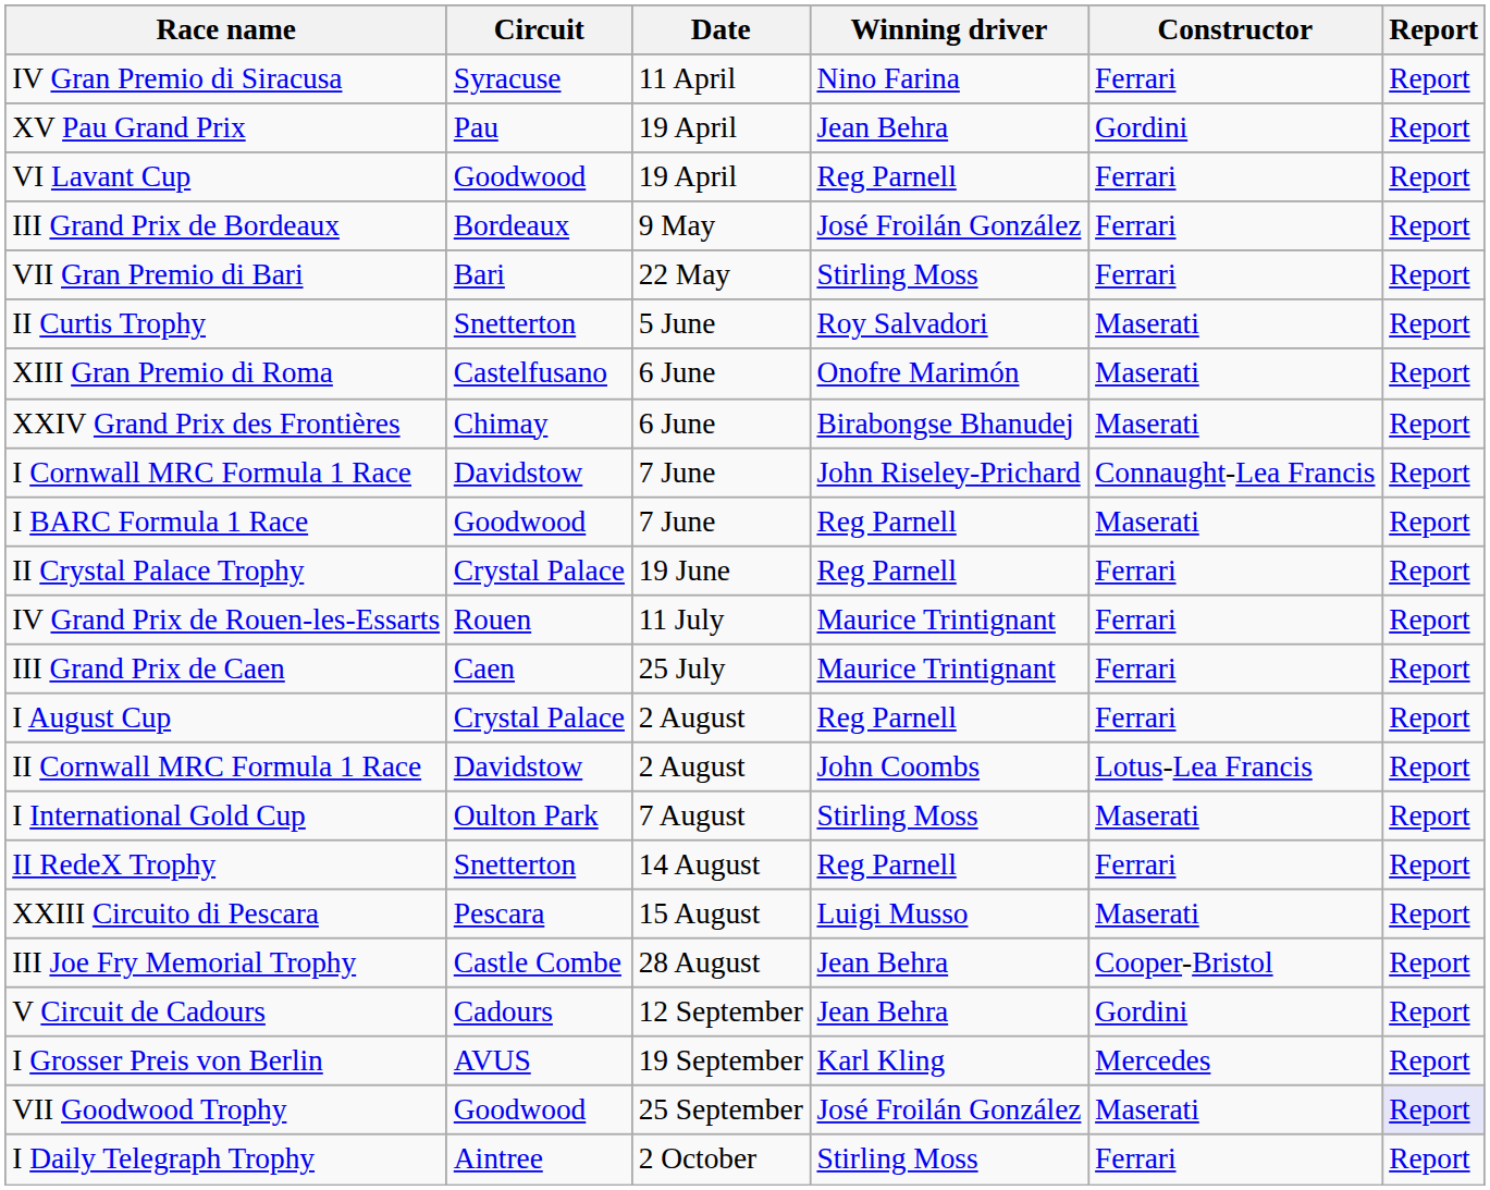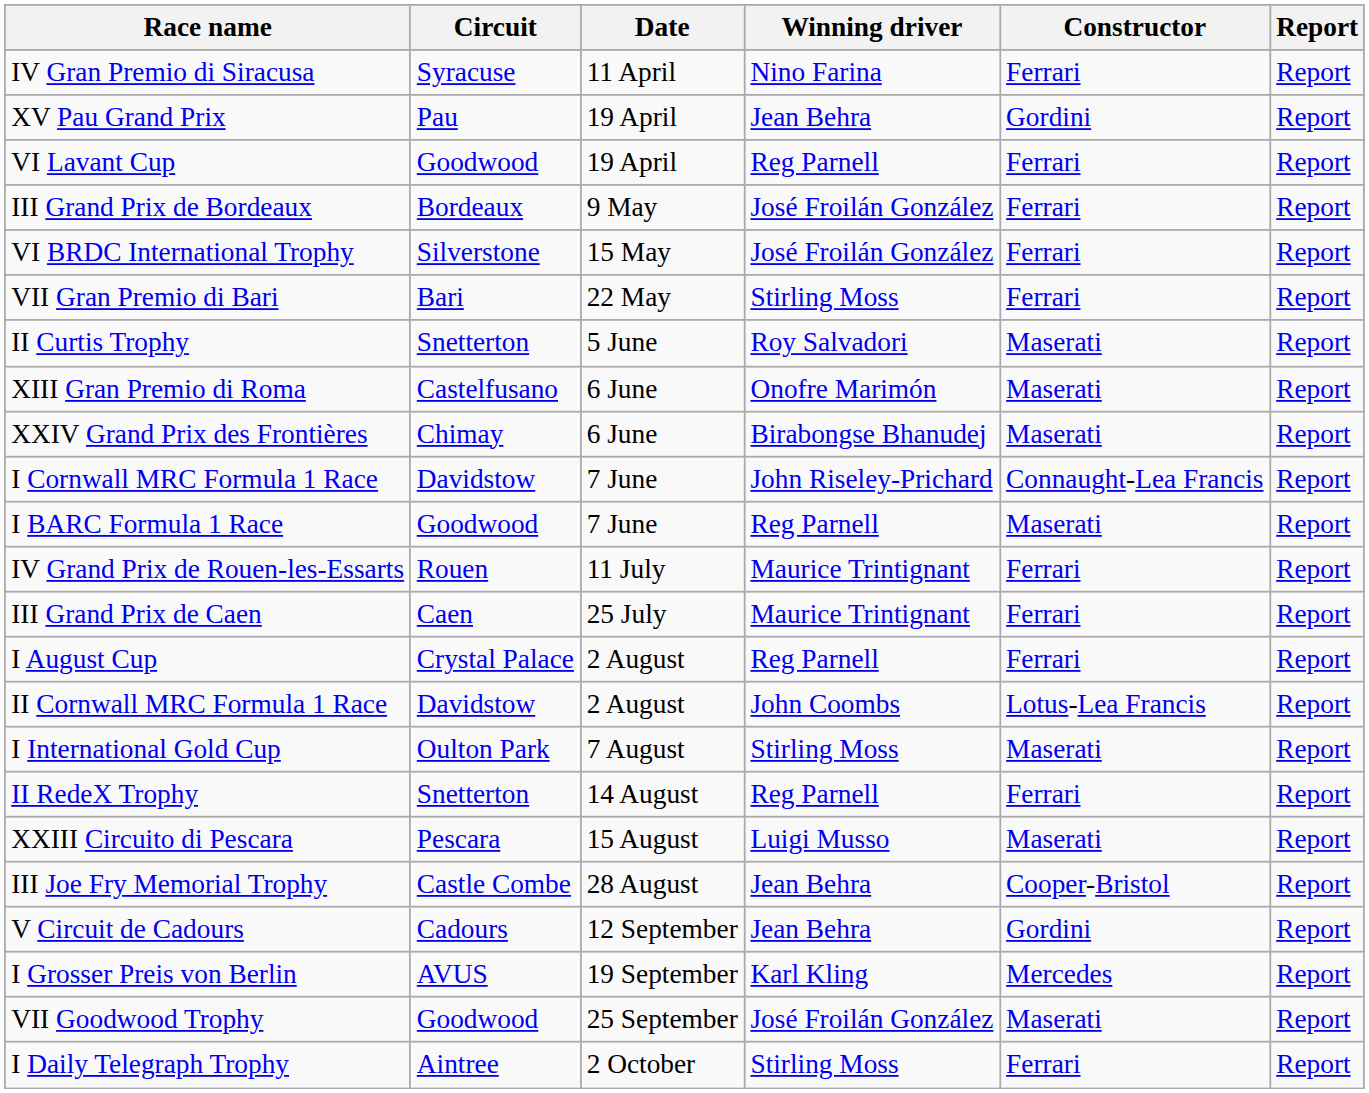+ row: VI BRDC International Trophy | Silverstone | 15 May | José Froilán González | Ferrari | Report
- row: II Crystal Palace Trophy | Crystal Palace | 19 June | Reg Parnell | Ferrari | Report
VII Goodwood Trophy | Report: lavender background -> no background
